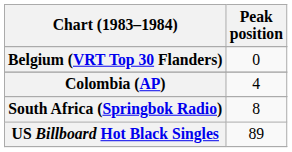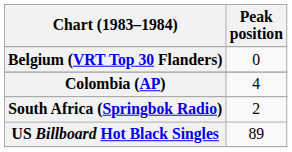South Africa (Springbok Radio) | Peak position: 8 -> 2
